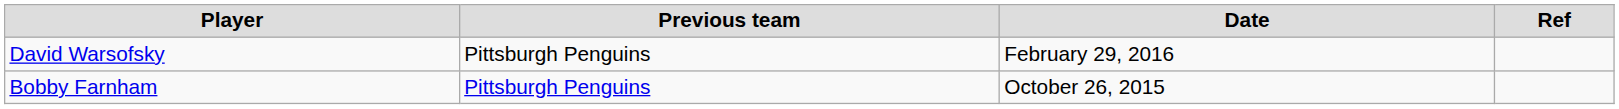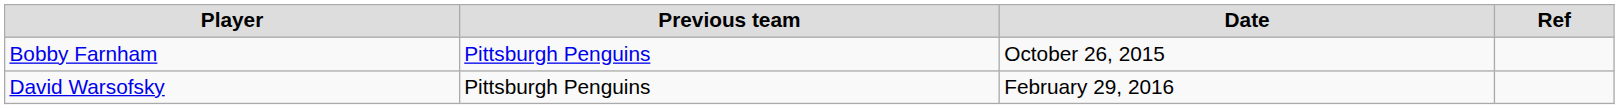rows swapped: Bobby Farnham <-> David Warsofsky
